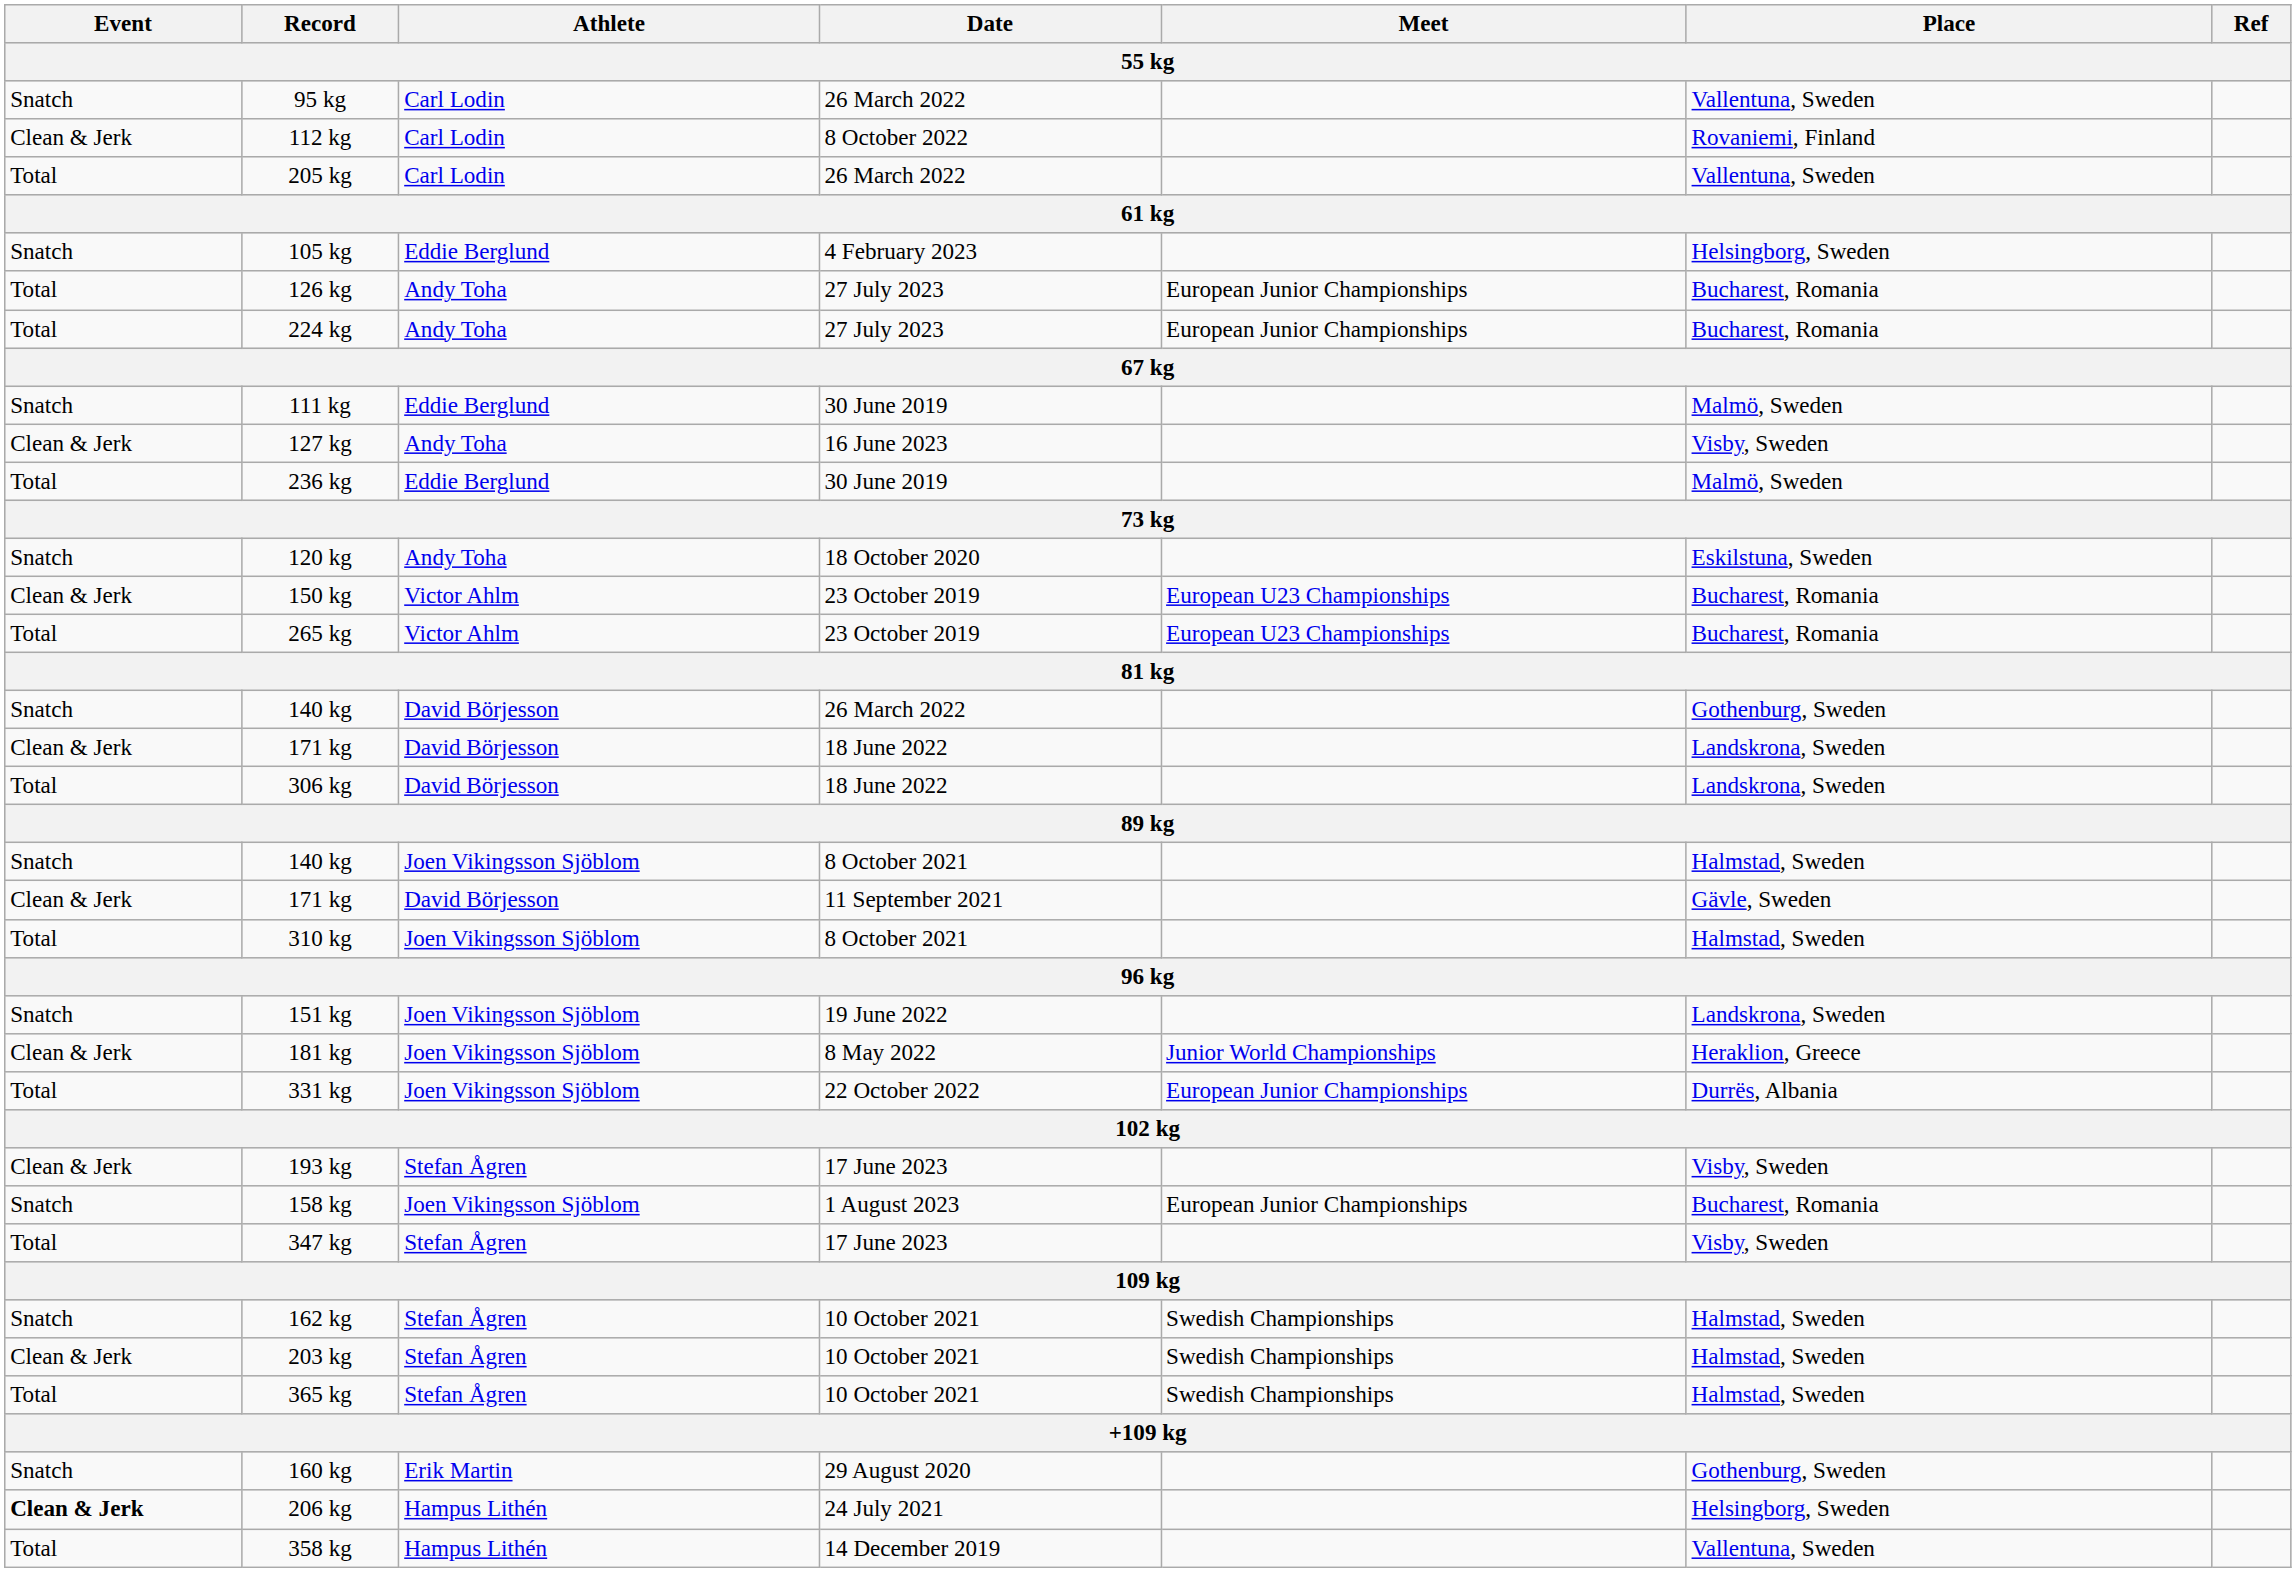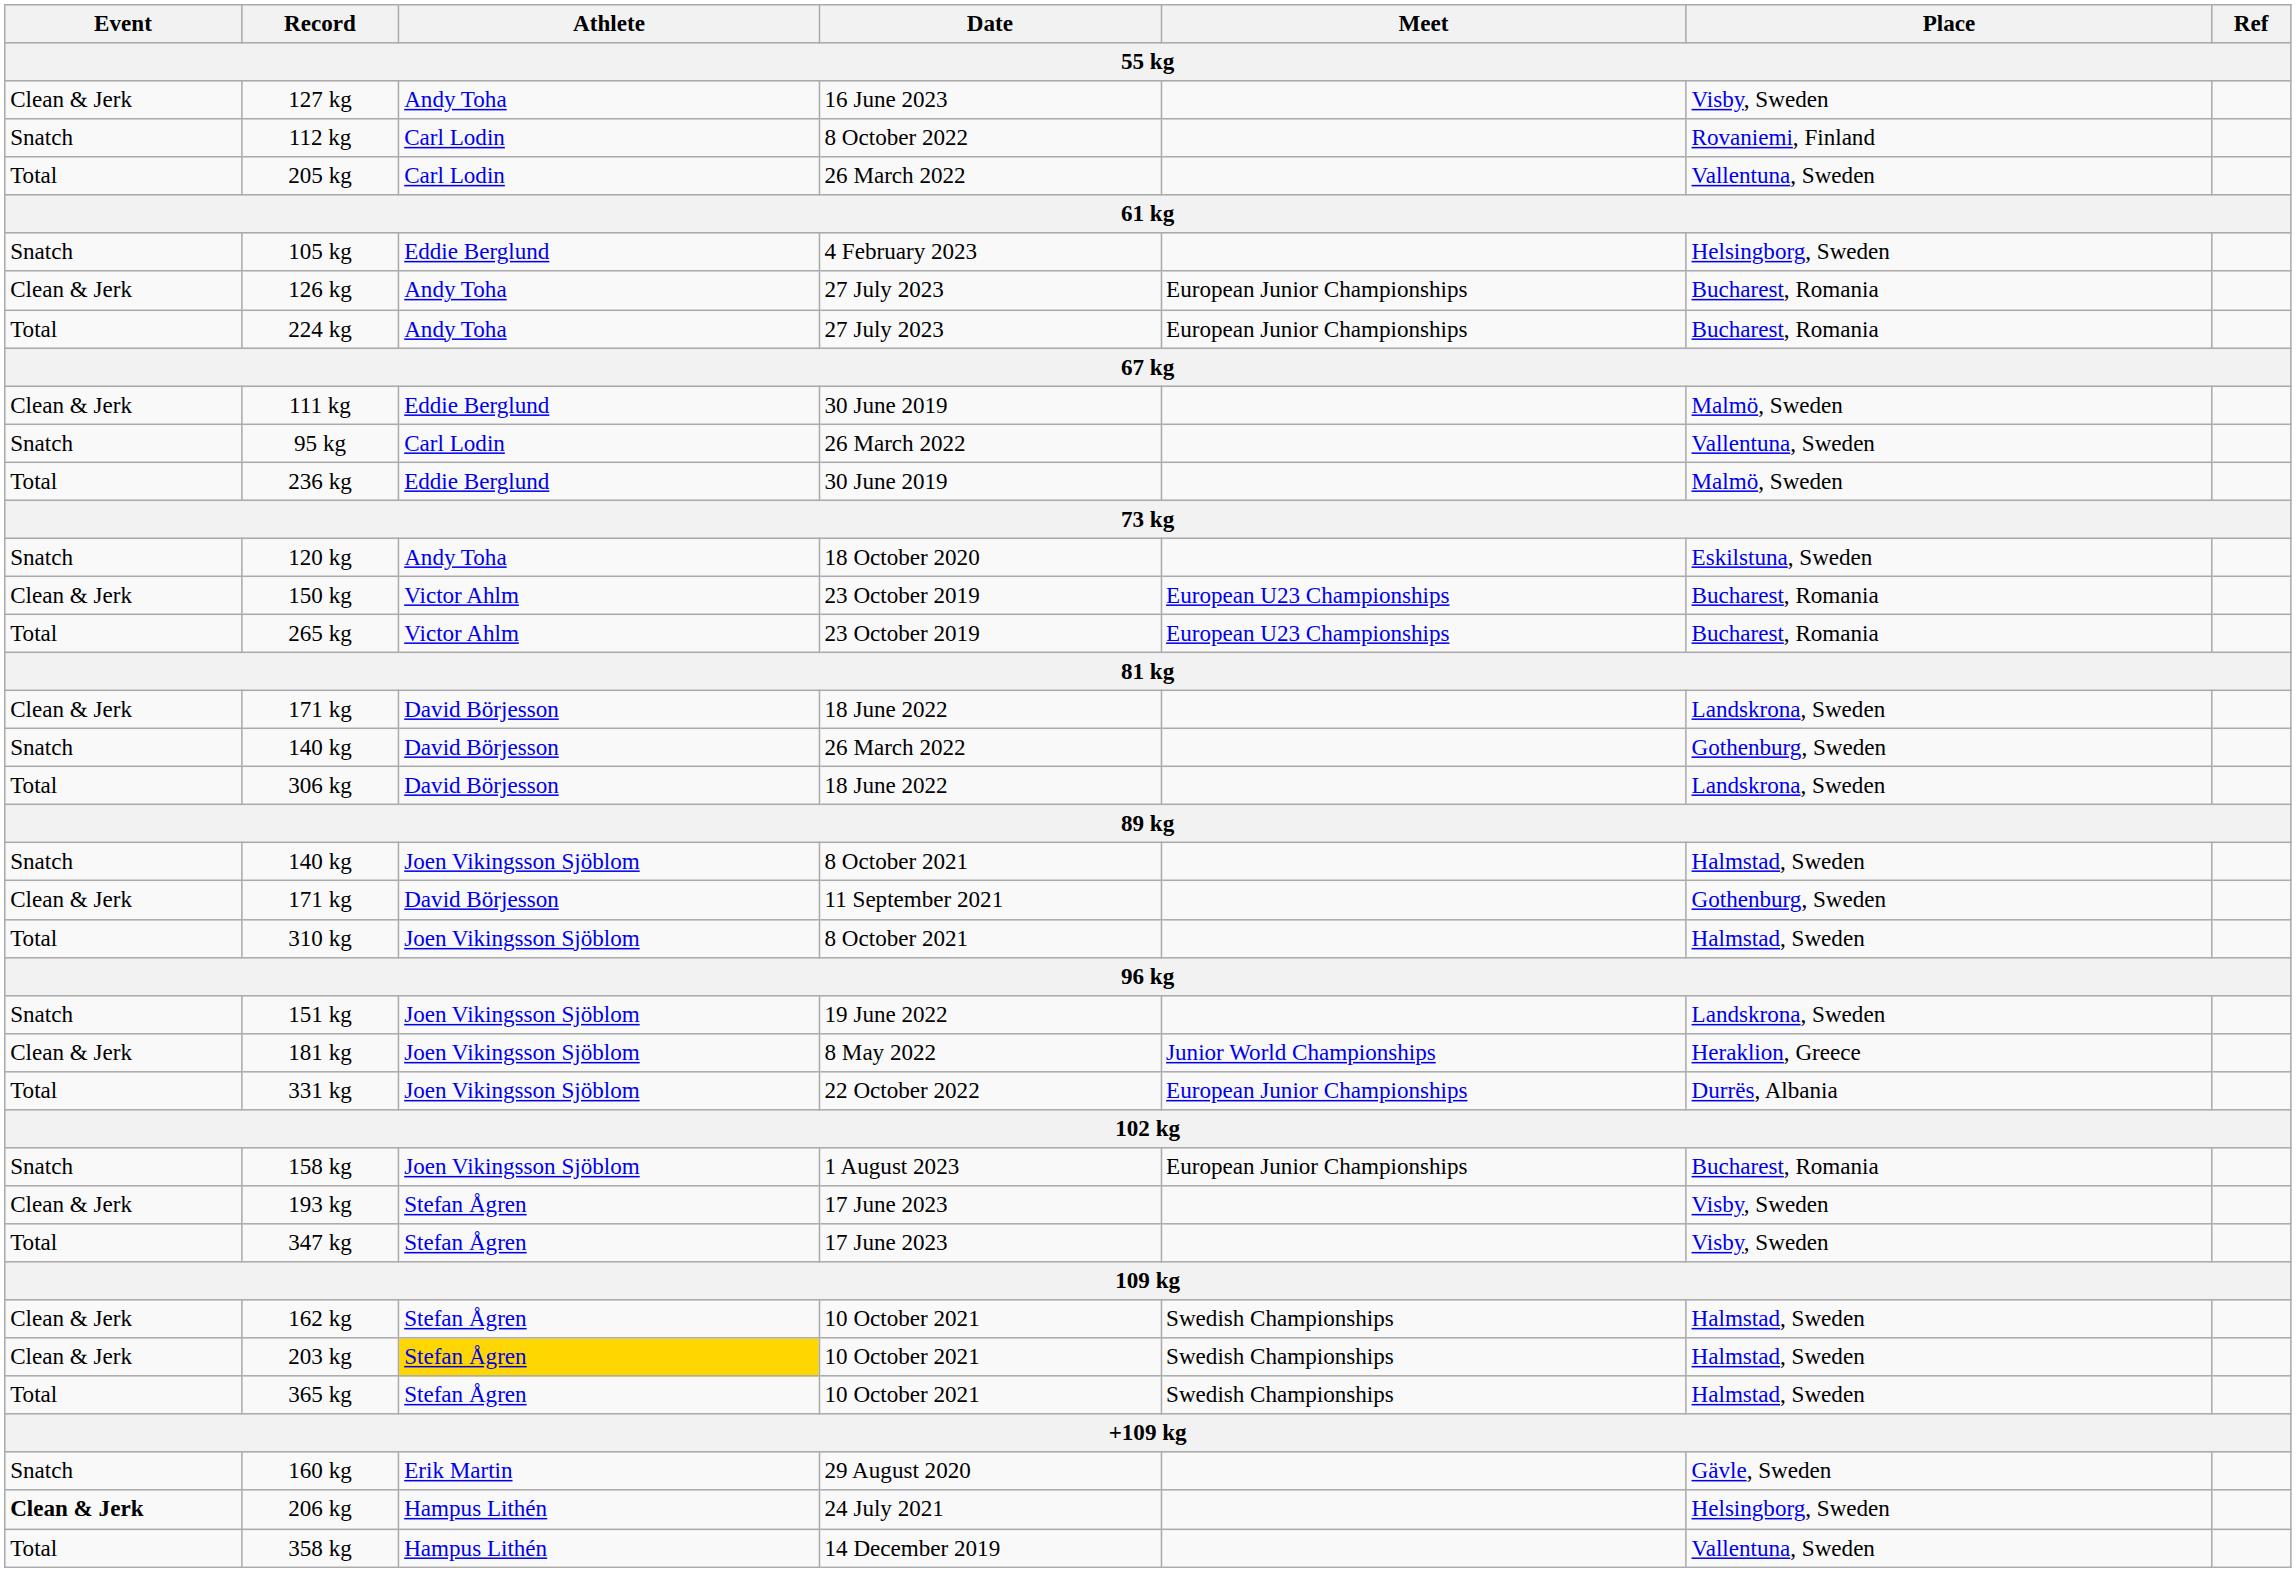rows swapped: 95 kg <-> 127 kg
112 kg | Event: Clean & Jerk -> Snatch
126 kg | Event: Total -> Clean & Jerk
111 kg | Event: Snatch -> Clean & Jerk
rows swapped: 140 kg / 26 March 2022 <-> 171 kg / 18 June 2022
171 kg / 11 September 2021 | Place: Gävle, Sweden -> Gothenburg, Sweden
rows swapped: 158 kg <-> 193 kg
162 kg | Event: Snatch -> Clean & Jerk
203 kg | Athlete: no background -> gold background
160 kg | Place: Gothenburg, Sweden -> Gävle, Sweden
